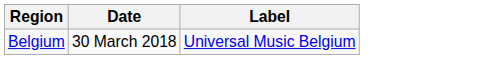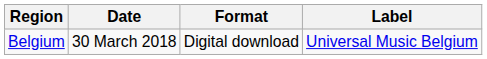+ column: Format | Digital download
